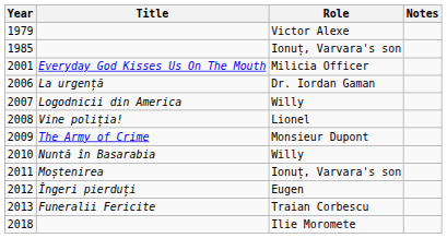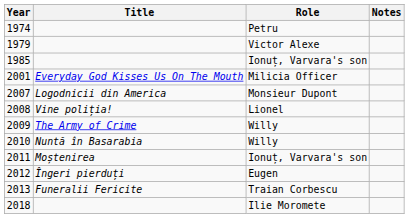+ row: 1974 | Petru
- row: 2006 | La urgență | Dr. Iordan Gaman
2007 | Role: Willy -> Monsieur Dupont
2009 | Role: Monsieur Dupont -> Willy
